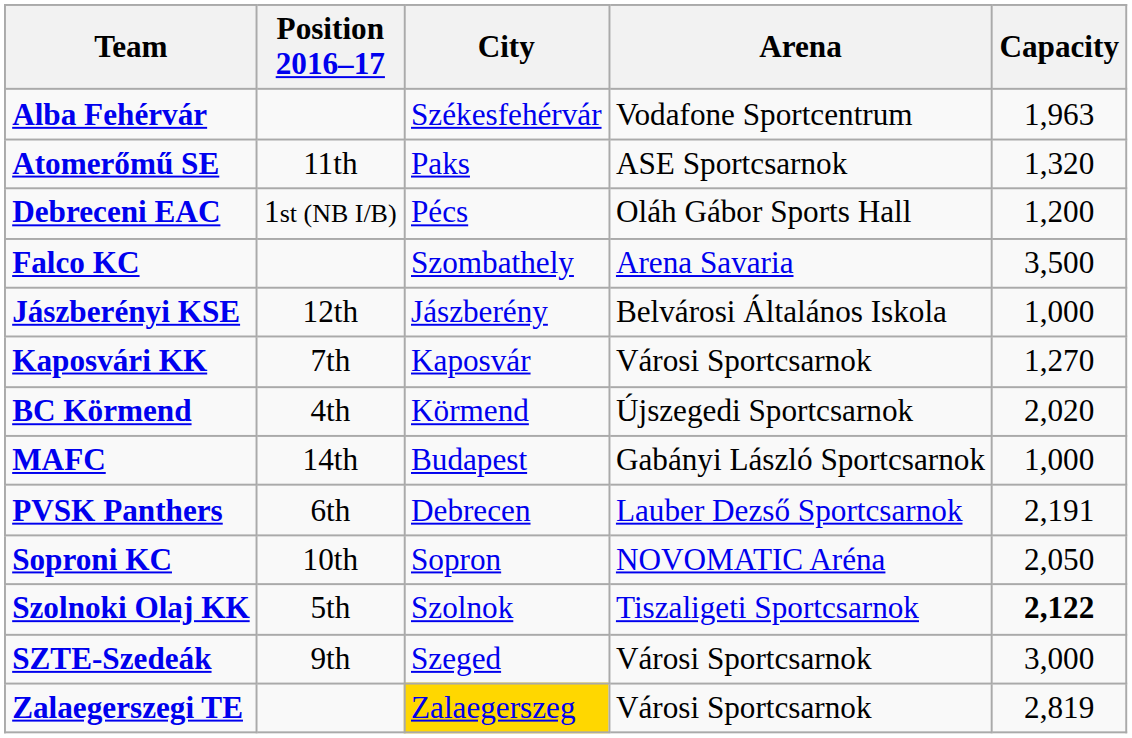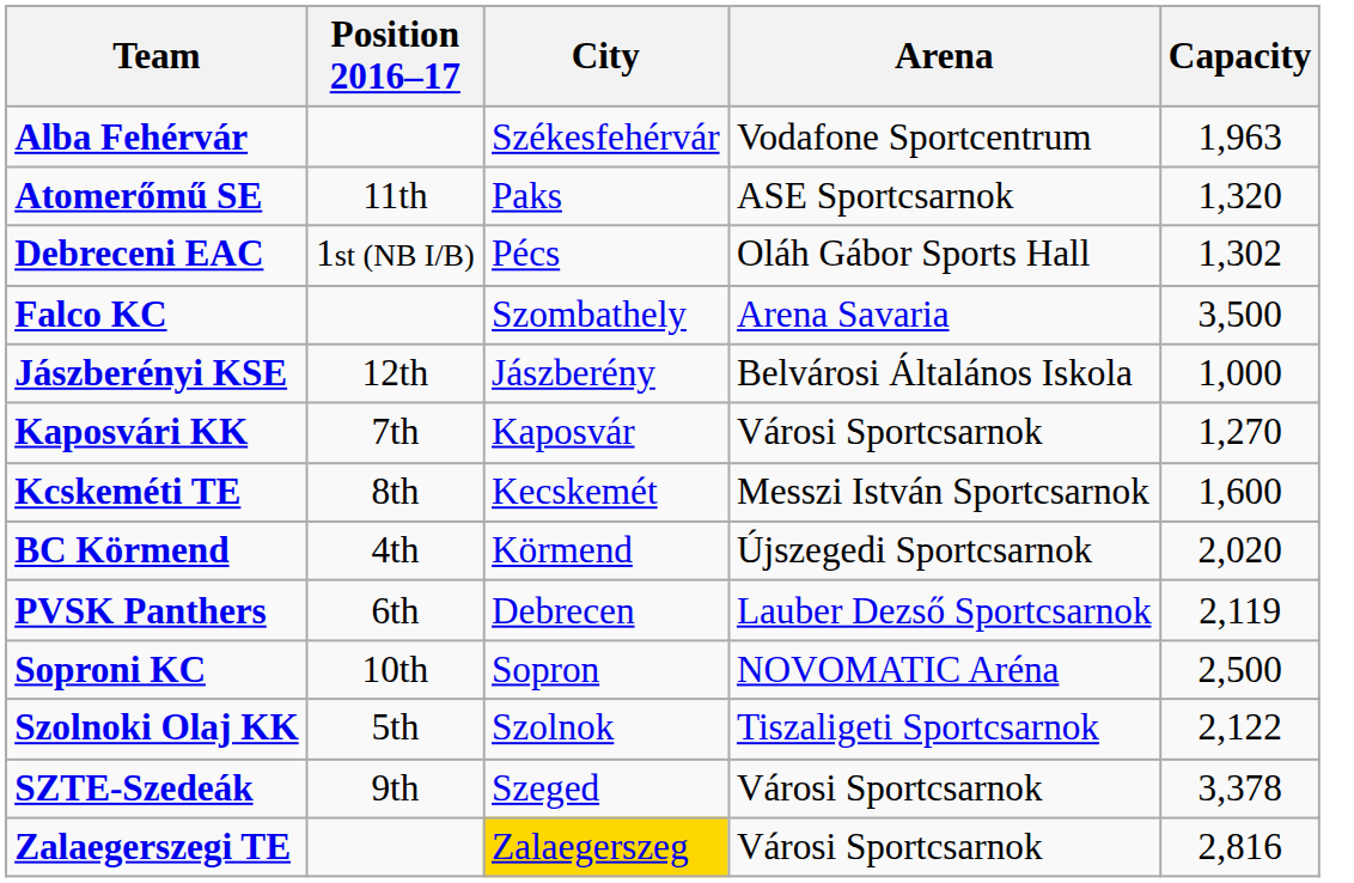Debreceni EAC | Capacity: 1,200 -> 1,302
+ row: Kcskeméti TE | 8th | Kecskemét | Messzi István Sportcsarnok | 1,600
- row: MAFC | 14th | Budapest | Gabányi László Sportcsarnok | 1,000
PVSK Panthers | Capacity: 2,191 -> 2,119
Soproni KC | Capacity: 2,050 -> 2,500
Szolnoki Olaj KK | Capacity: bold -> normal
SZTE-Szedeák | Capacity: 3,000 -> 3,378
Zalaegerszegi TE | Capacity: 2,819 -> 2,816
